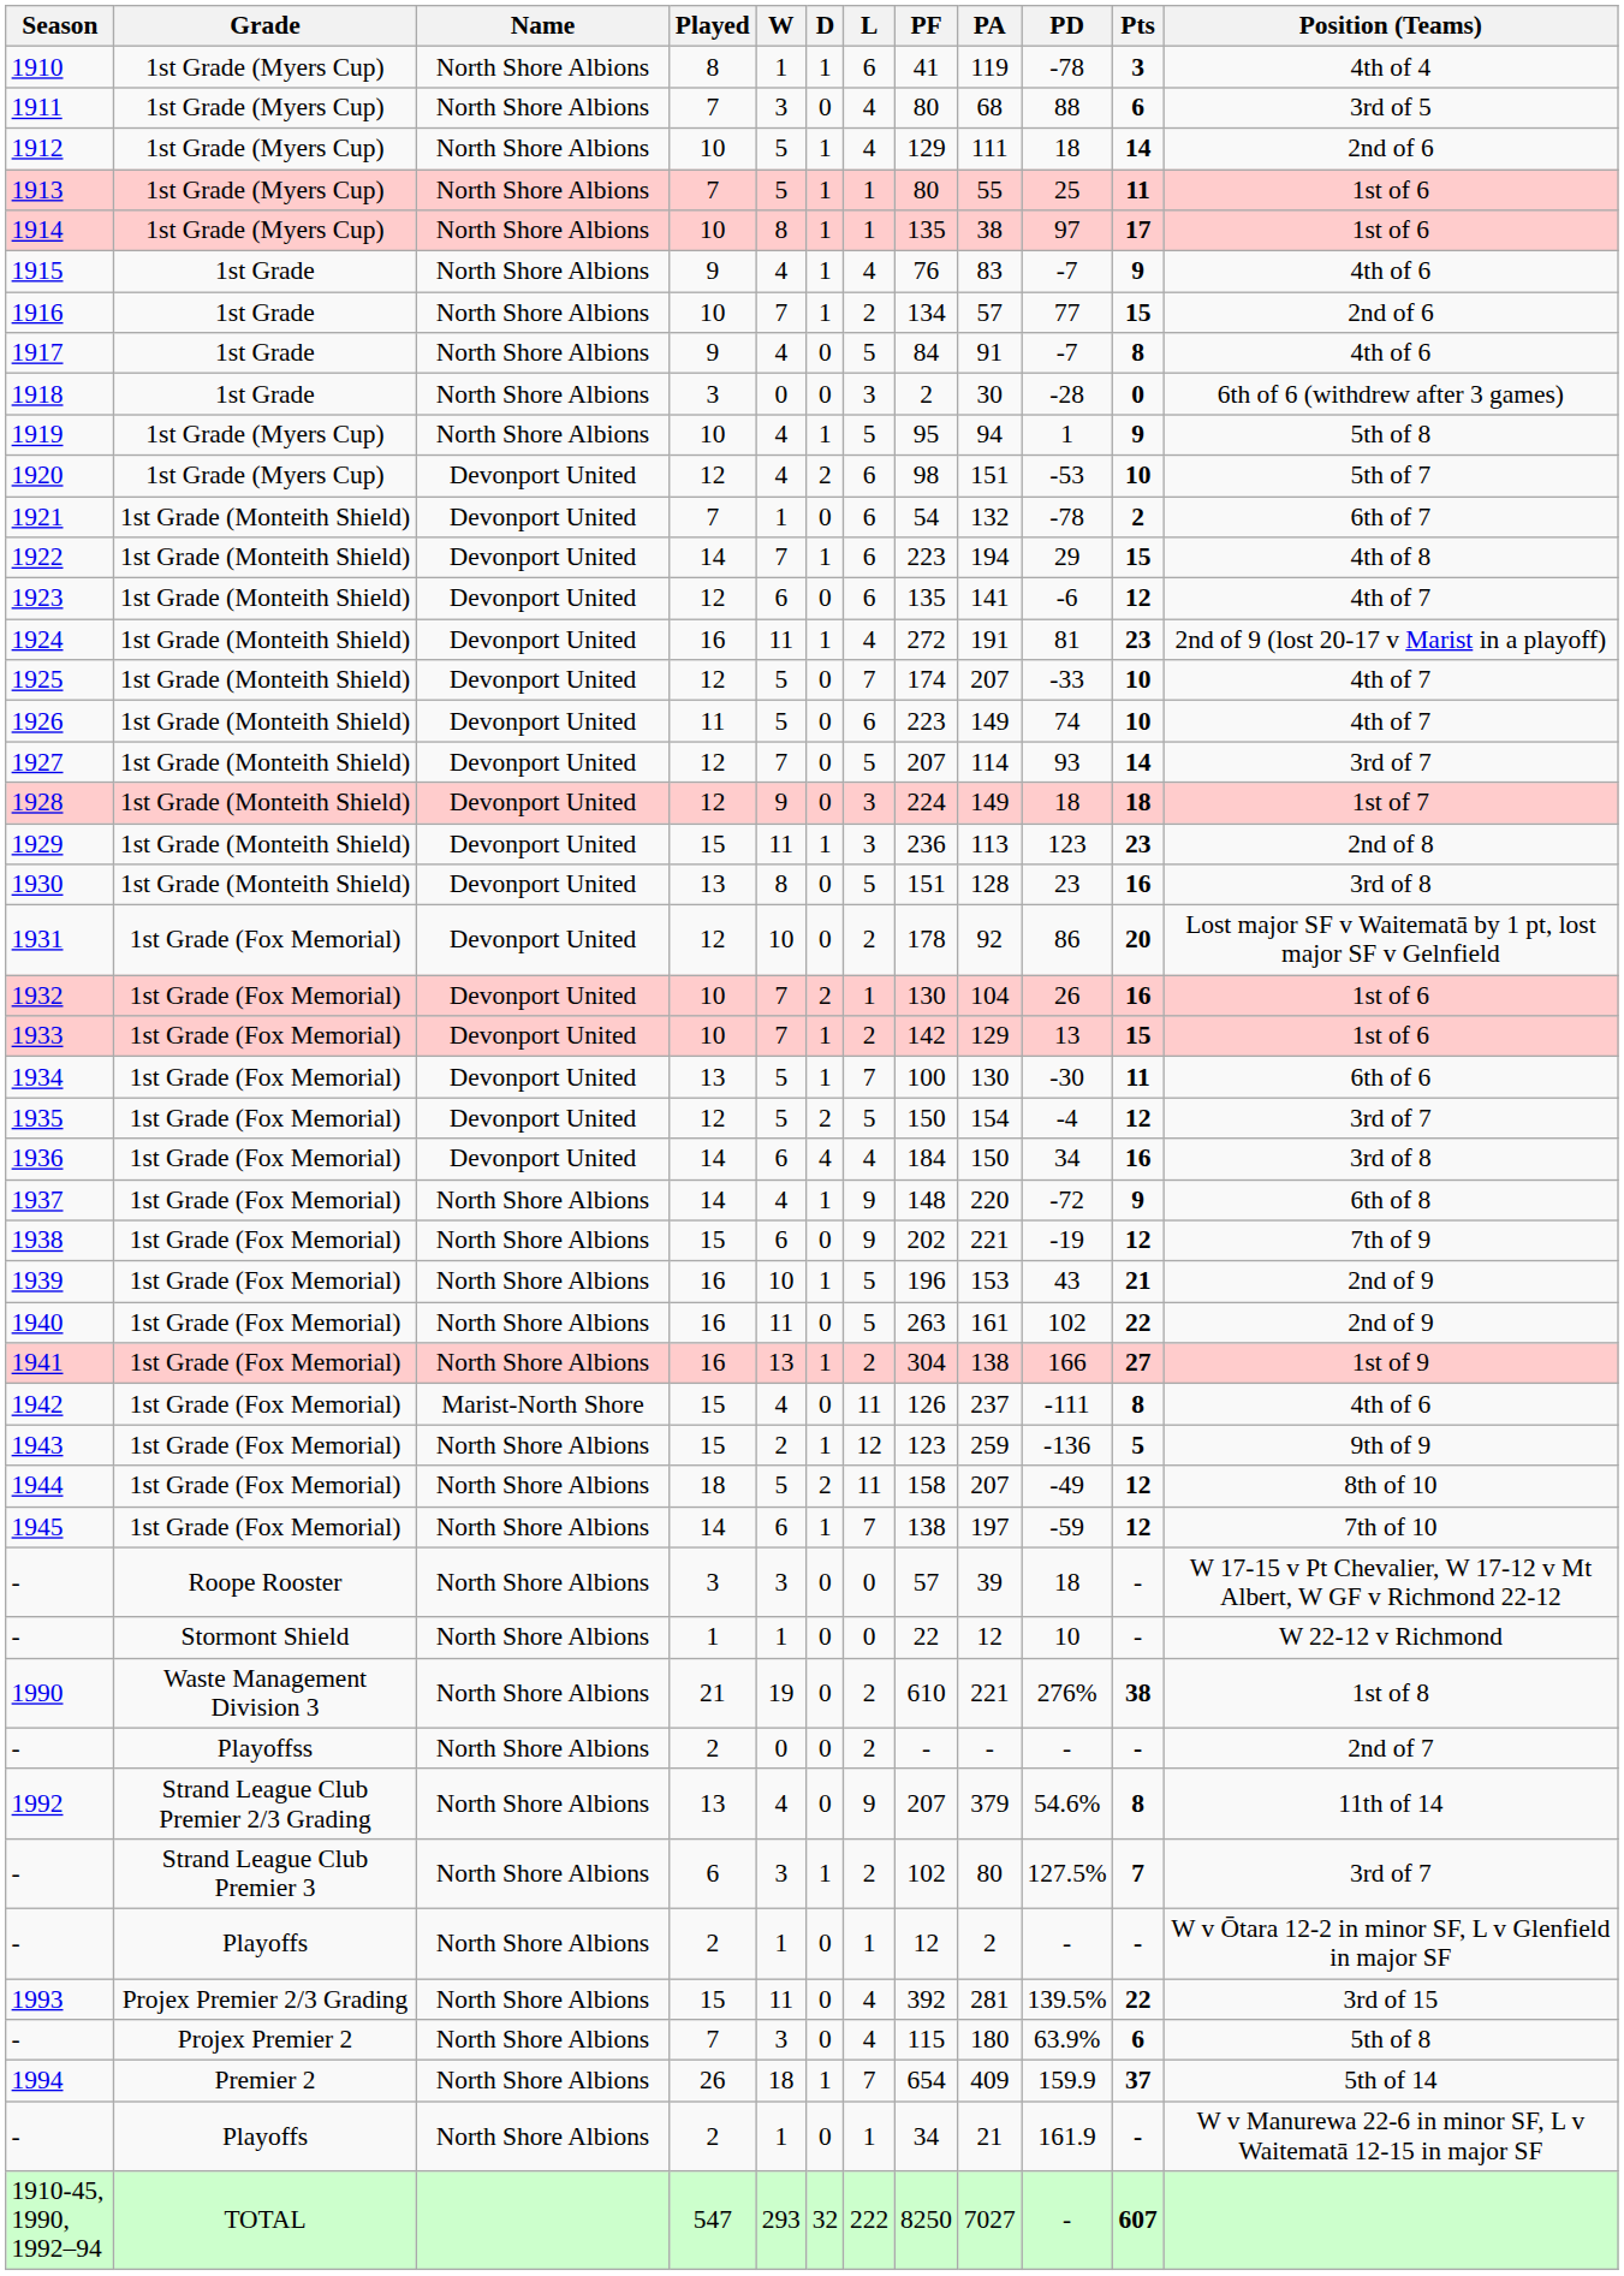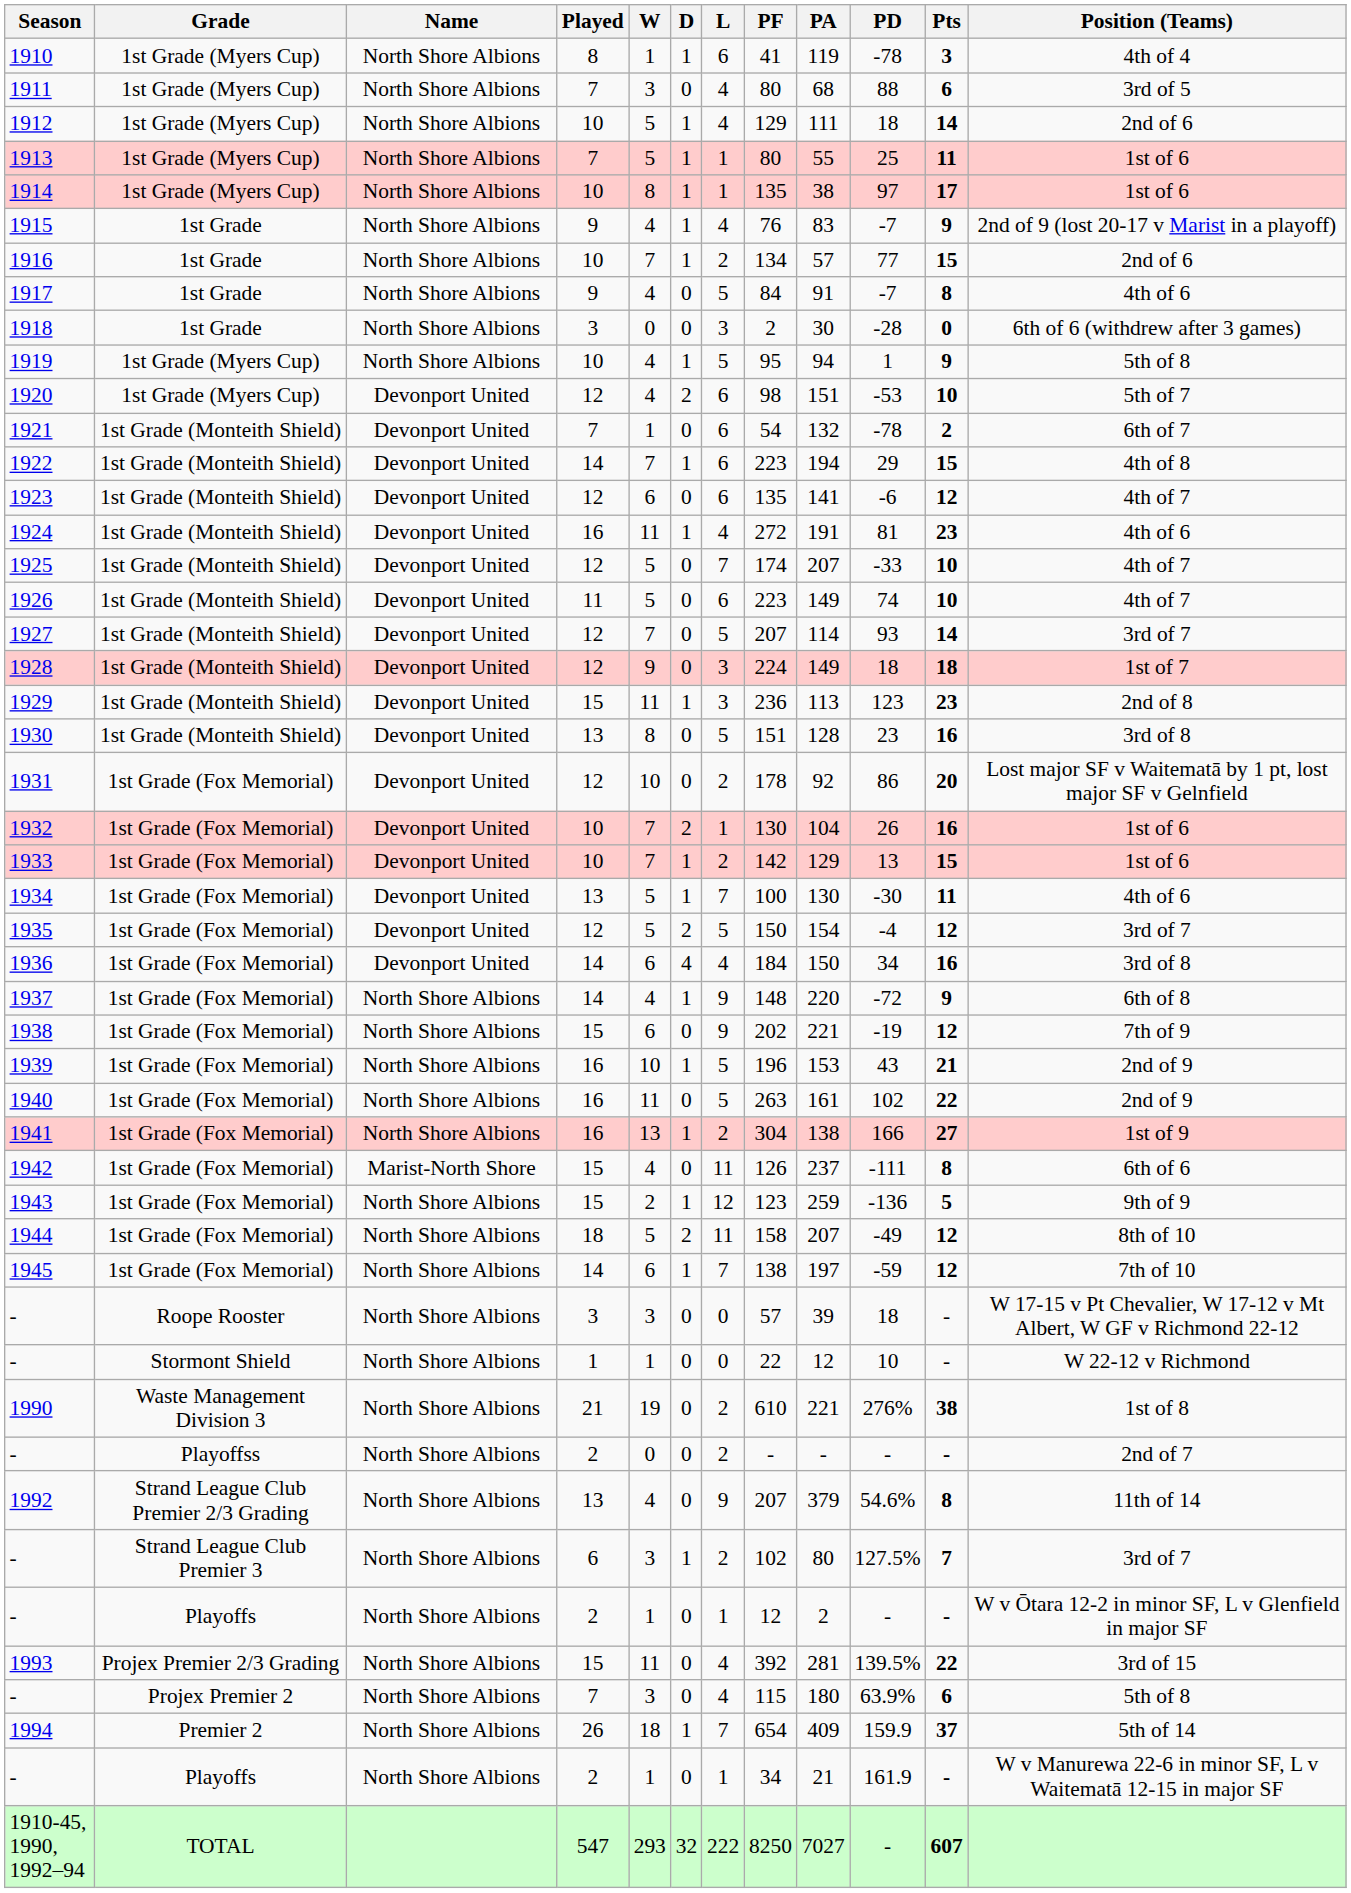1915 | Position (Teams): 4th of 6 -> 2nd of 9 (lost 20-17 v Marist in a playoff)
1924 | Position (Teams): 2nd of 9 (lost 20-17 v Marist in a playoff) -> 4th of 6
1934 | Position (Teams): 6th of 6 -> 4th of 6
1942 | Position (Teams): 4th of 6 -> 6th of 6
